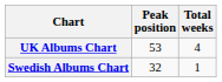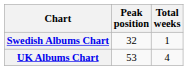rows swapped: Swedish Albums Chart <-> UK Albums Chart
